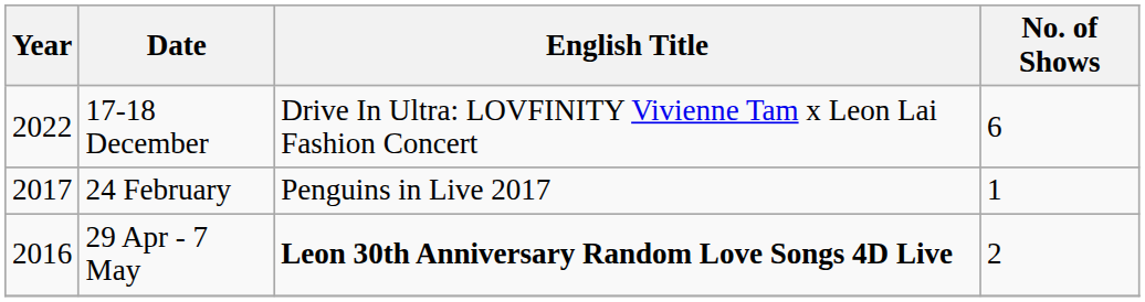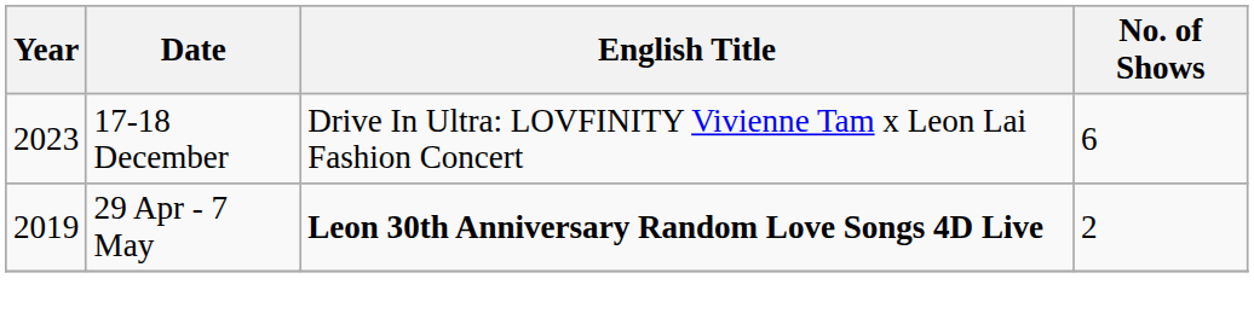17-18 December | Year: 2022 -> 2023
- row: 2017 | 24 February | Penguins in Live 2017 | 1
29 Apr - 7 May | Year: 2016 -> 2019
